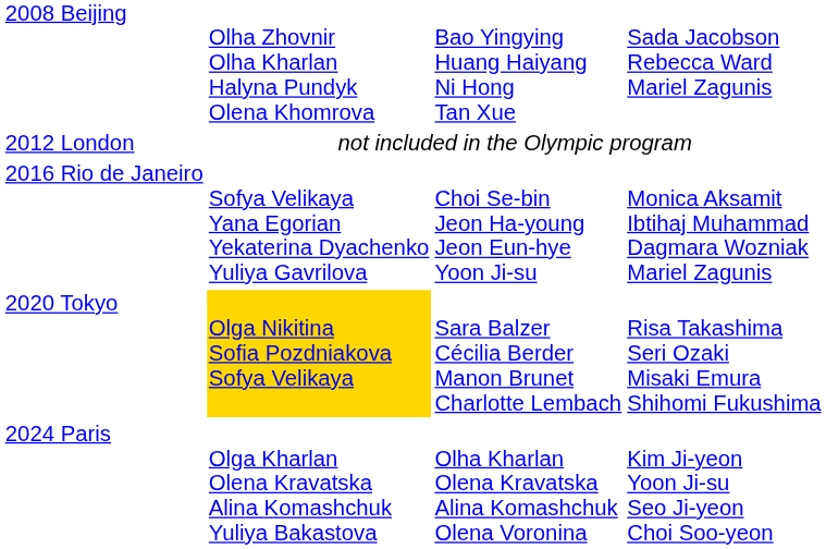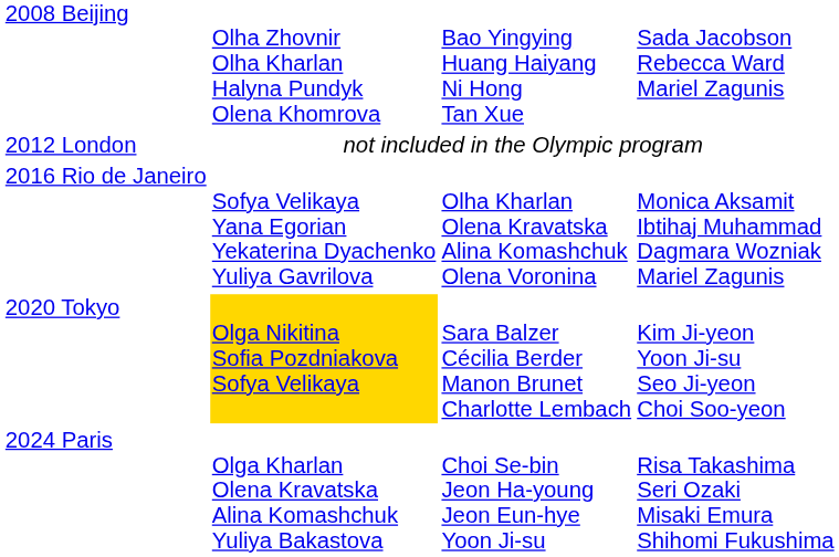2016 Rio de Janeiro | column 3: Choi Se-bin Jeon Ha-young Jeon Eun-hye Yoon Ji-su -> Olha Kharlan Olena Kravatska Alina Komashchuk Olena Voronina
2020 Tokyo | column 4: Risa Takashima Seri Ozaki Misaki Emura Shihomi Fukushima -> Kim Ji-yeon Yoon Ji-su Seo Ji-yeon Choi Soo-yeon
2024 Paris | column 3: Olha Kharlan Olena Kravatska Alina Komashchuk Olena Voronina -> Choi Se-bin Jeon Ha-young Jeon Eun-hye Yoon Ji-su
2024 Paris | column 4: Kim Ji-yeon Yoon Ji-su Seo Ji-yeon Choi Soo-yeon -> Risa Takashima Seri Ozaki Misaki Emura Shihomi Fukushima
